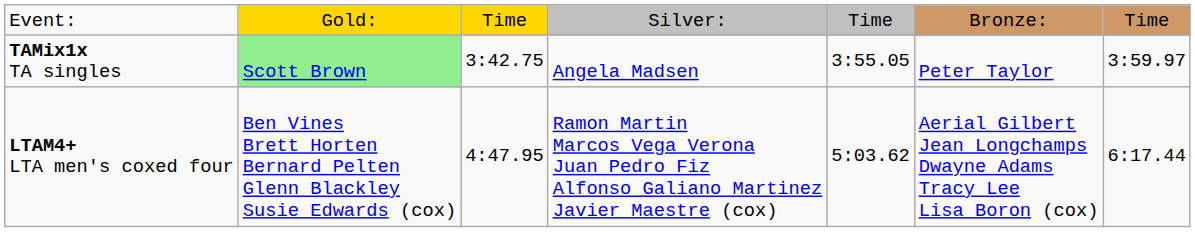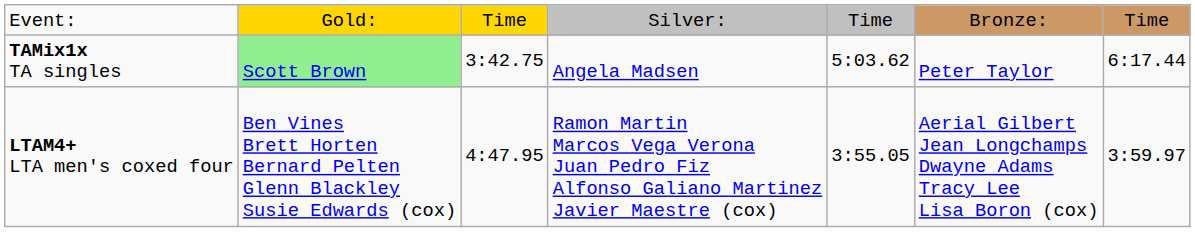TAMix1x TA singles | column 5: 3:55.05 -> 5:03.62
TAMix1x TA singles | column 7: 3:59.97 -> 6:17.44
LTAM4+ LTA men's coxed four | column 5: 5:03.62 -> 3:55.05
LTAM4+ LTA men's coxed four | column 7: 6:17.44 -> 3:59.97
